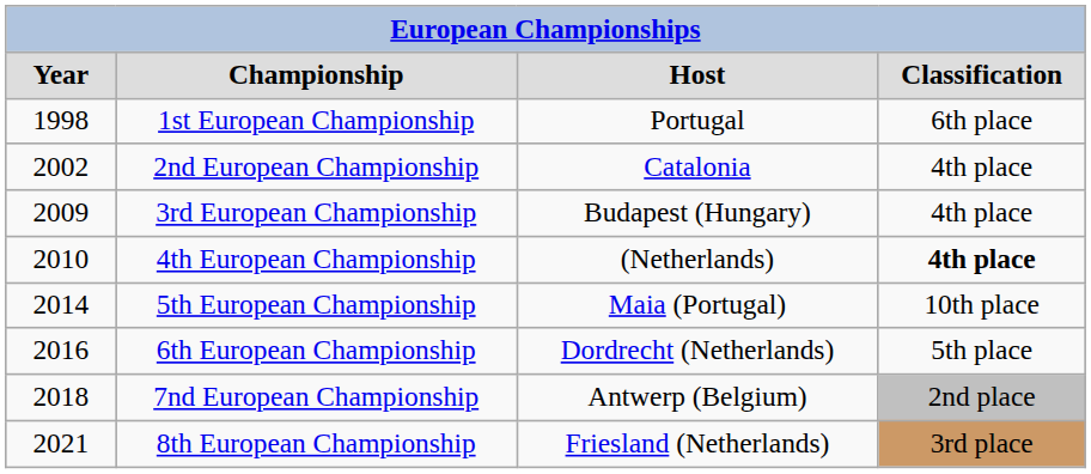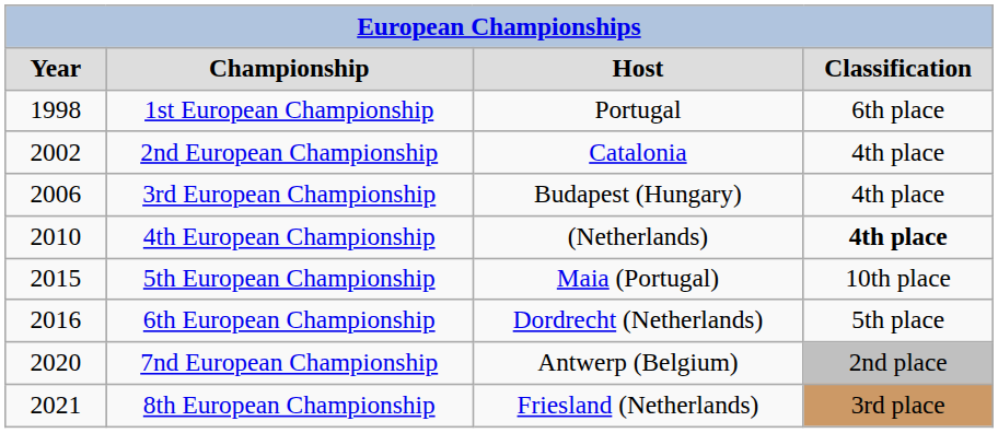3rd European Championship | column 1: 2009 -> 2006
5th European Championship | column 1: 2014 -> 2015
7nd European Championship | column 1: 2018 -> 2020
